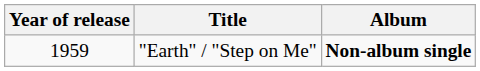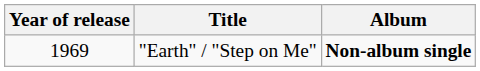"Earth" / "Step on Me" | Year of release: 1959 -> 1969
